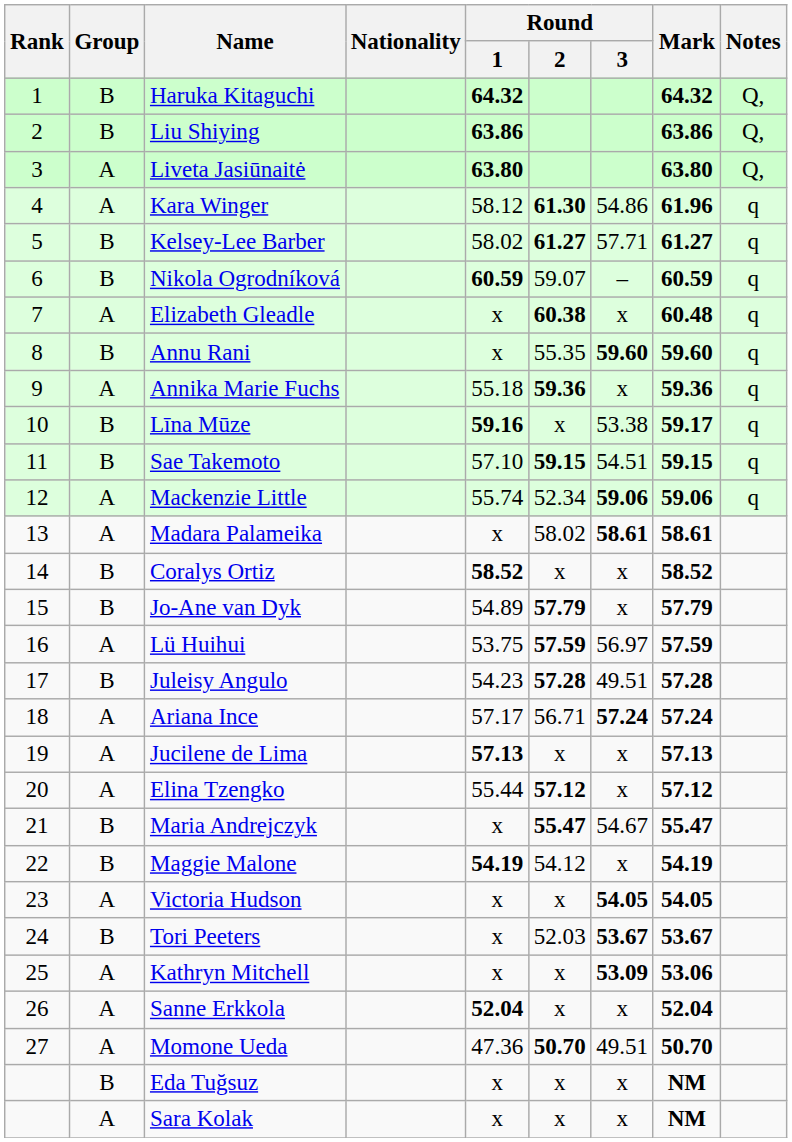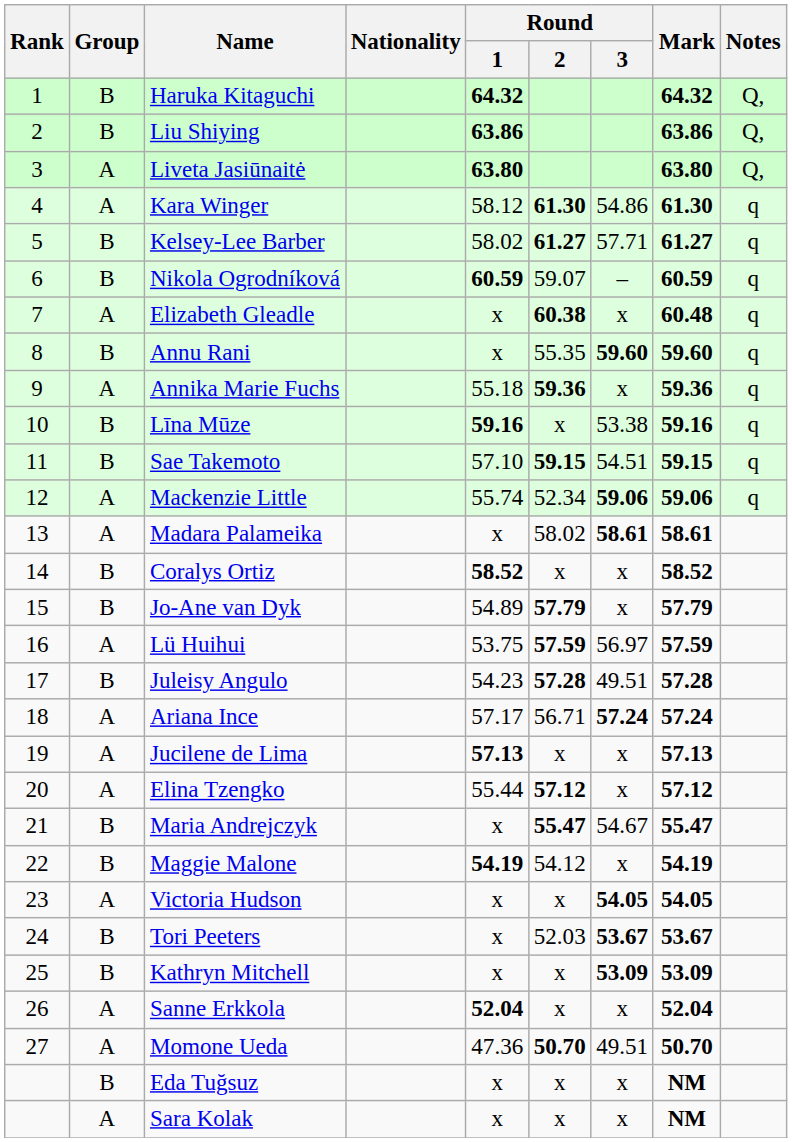Kara Winger | Mark: 61.96 -> 61.30
Līna Mūze | Mark: 59.17 -> 59.16
Kathryn Mitchell | Group: A -> B
Kathryn Mitchell | Mark: 53.06 -> 53.09
